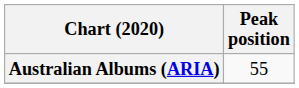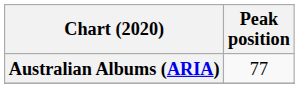Australian Albums (ARIA) | Peak position: 55 -> 77
